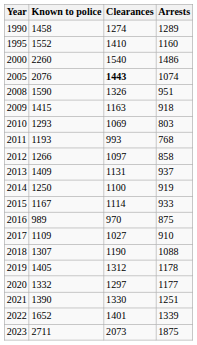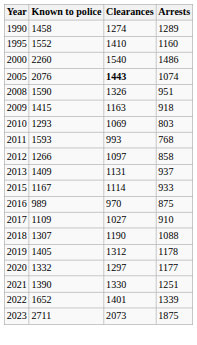2011 | Known to police: 1193 -> 1593
- row: 2014 | 1250 | 1100 | 919
